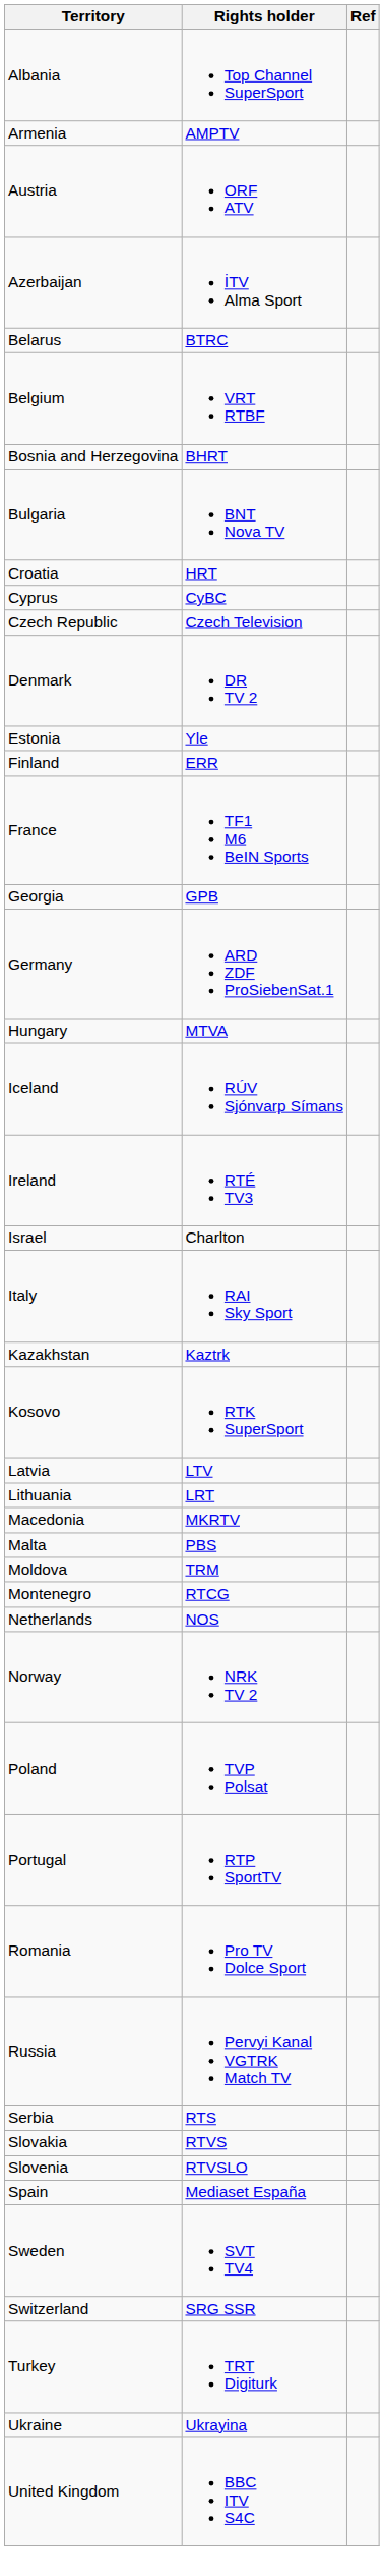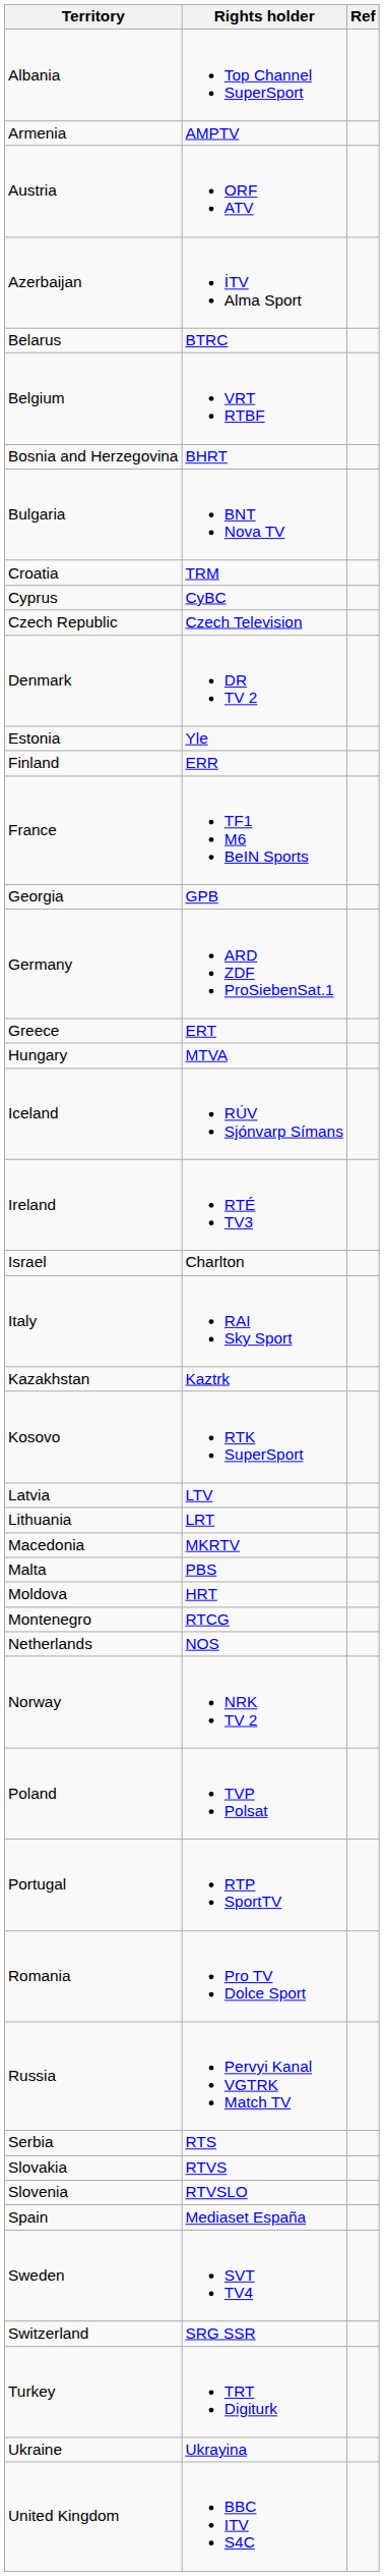Croatia | Rights holder: HRT -> TRM
+ row: Greece | ERT
Moldova | Rights holder: TRM -> HRT
